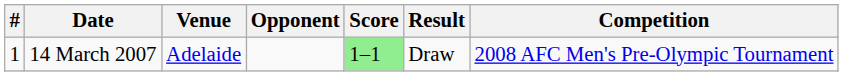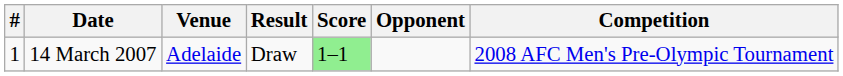columns swapped: Opponent <-> Result
